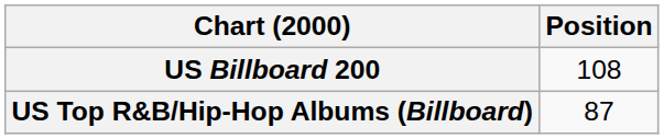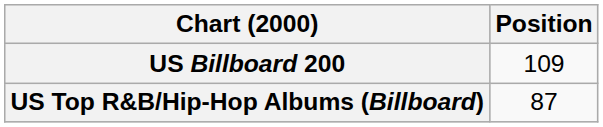US Billboard 200 | Position: 108 -> 109
